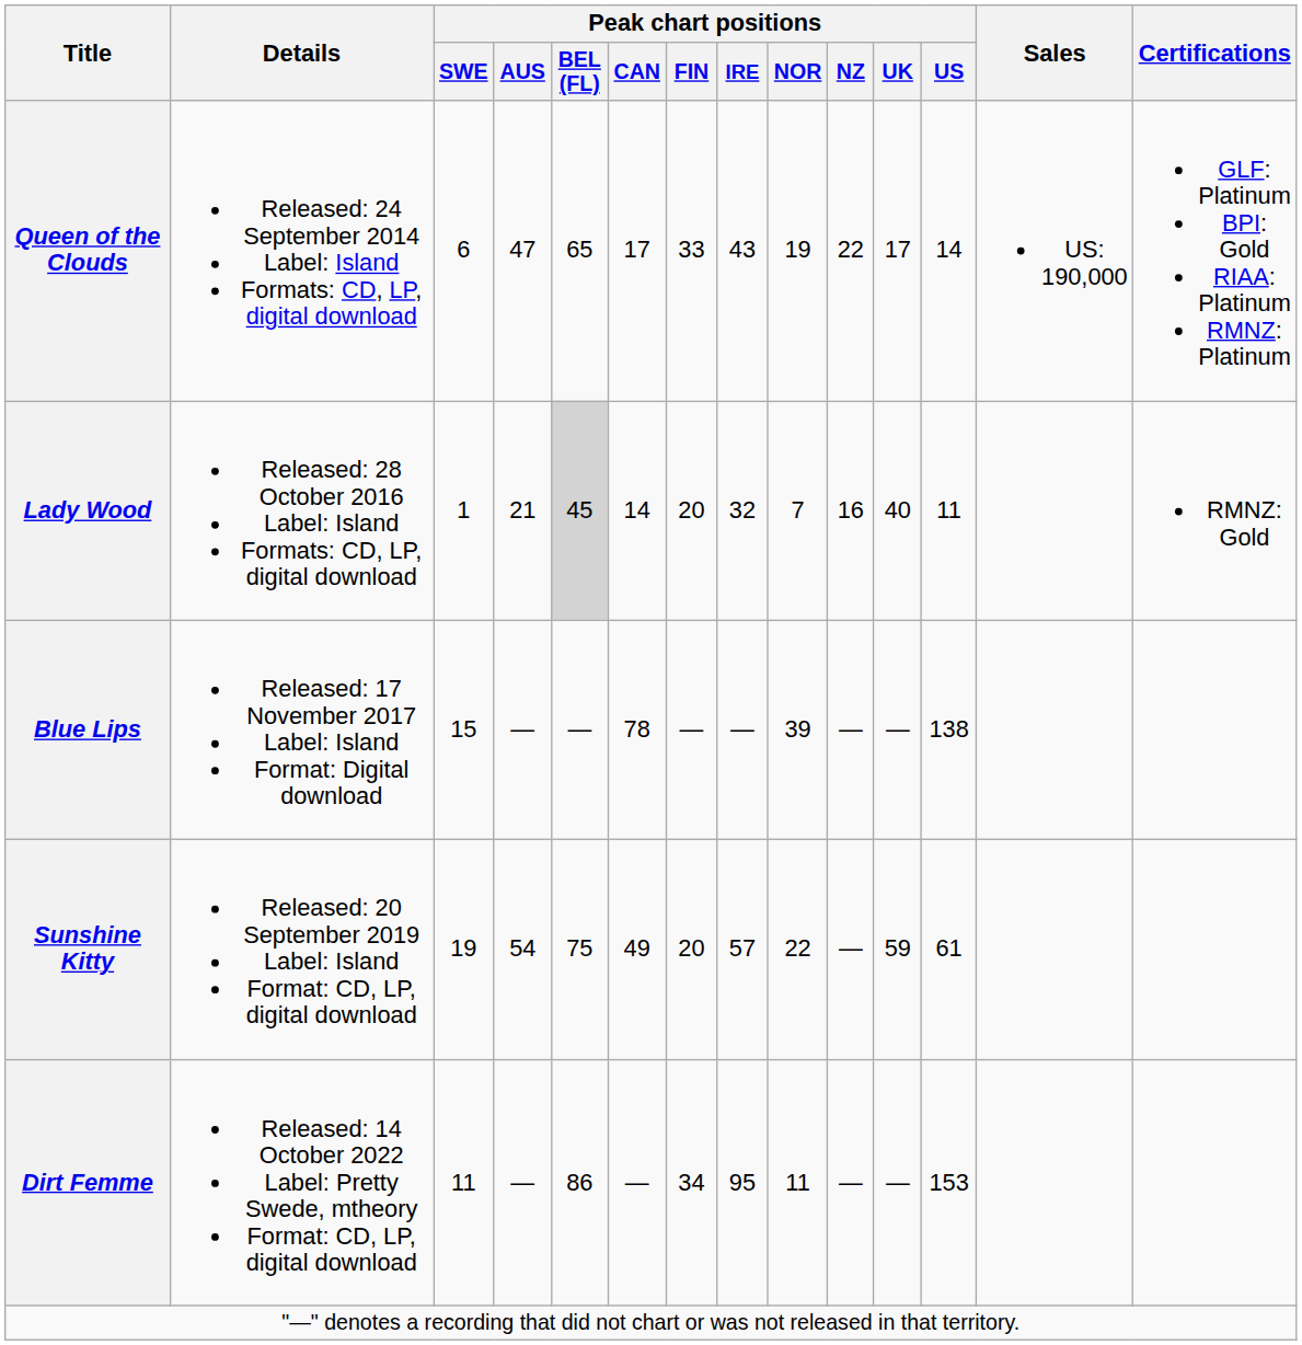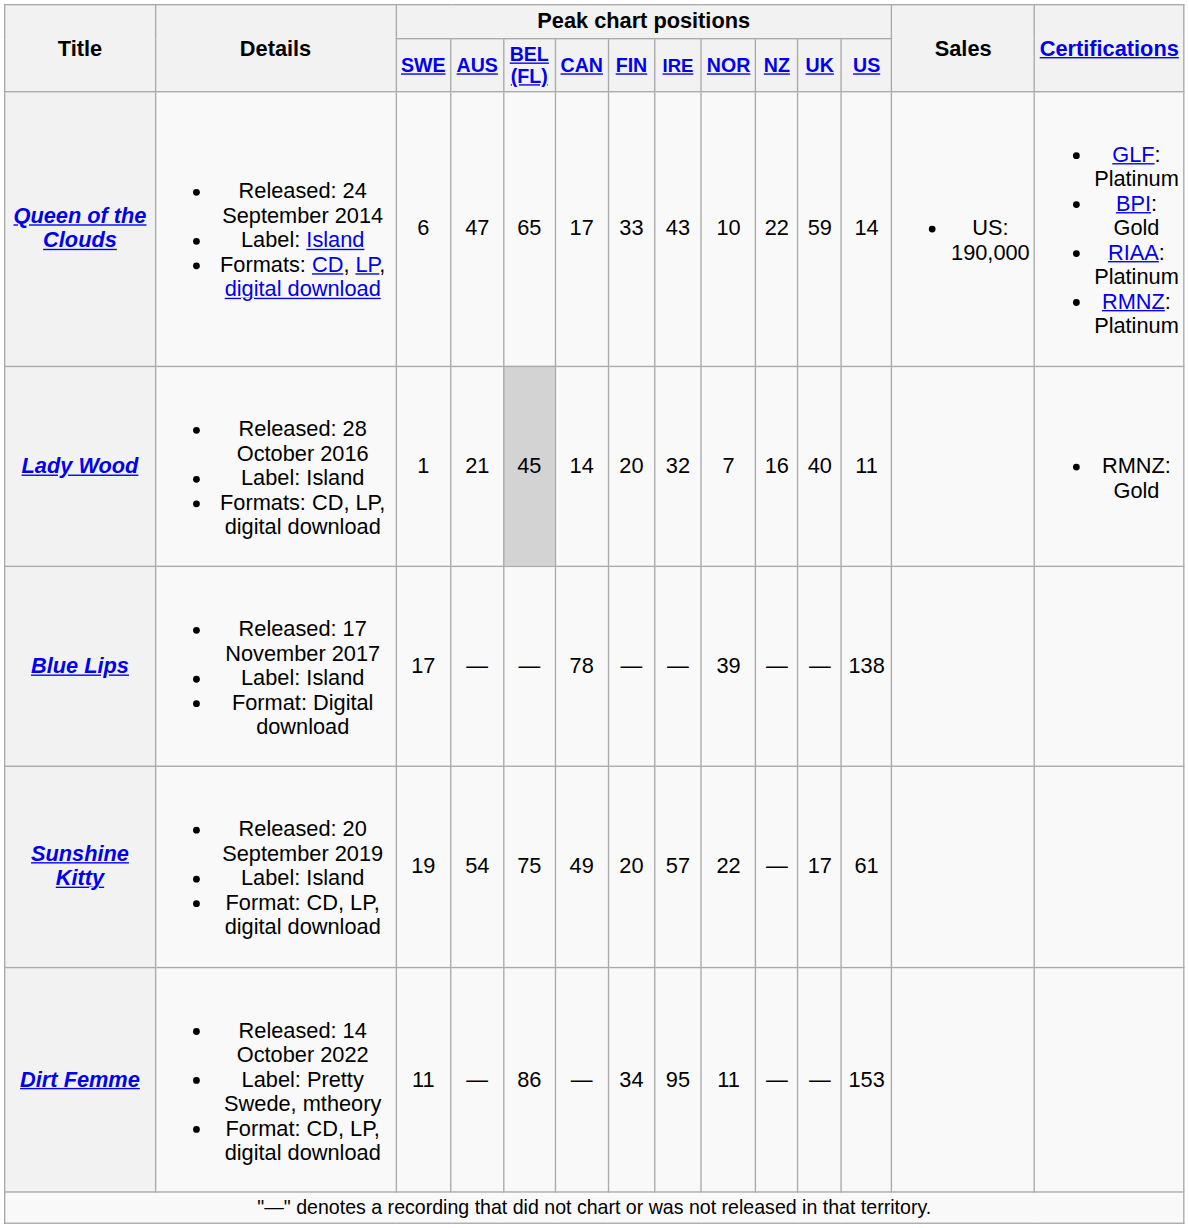Queen of the Clouds | Peak chart positions / NOR: 19 -> 10
Queen of the Clouds | Peak chart positions / UK: 17 -> 59
Blue Lips | Peak chart positions / SWE: 15 -> 17
Sunshine Kitty | Peak chart positions / UK: 59 -> 17
